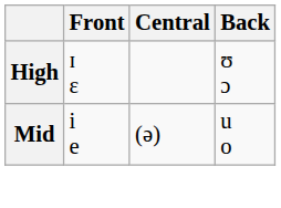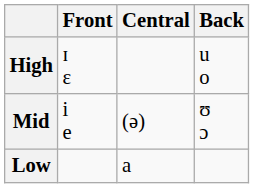High | Back: ʊ ɔ -> u o
Mid | Back: u o -> ʊ ɔ
+ row: Low | a
